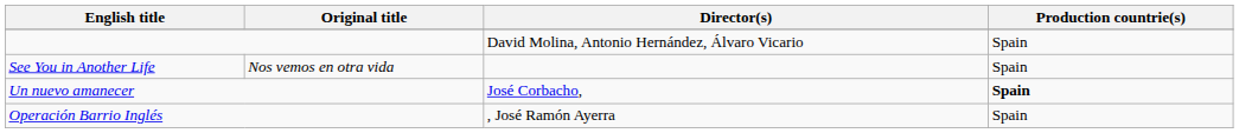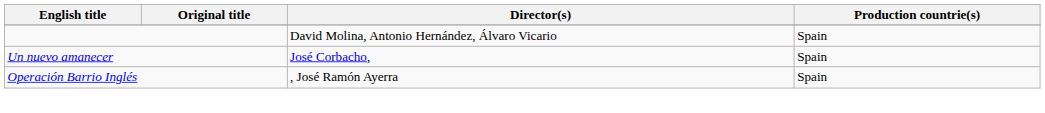- row: See You in Another Life | Nos vemos en otra vida | Spain
Un nuevo amanecer | Production countrie(s): bold -> normal
